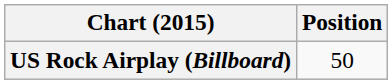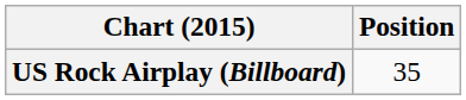US Rock Airplay (Billboard) | Position: 50 -> 35
